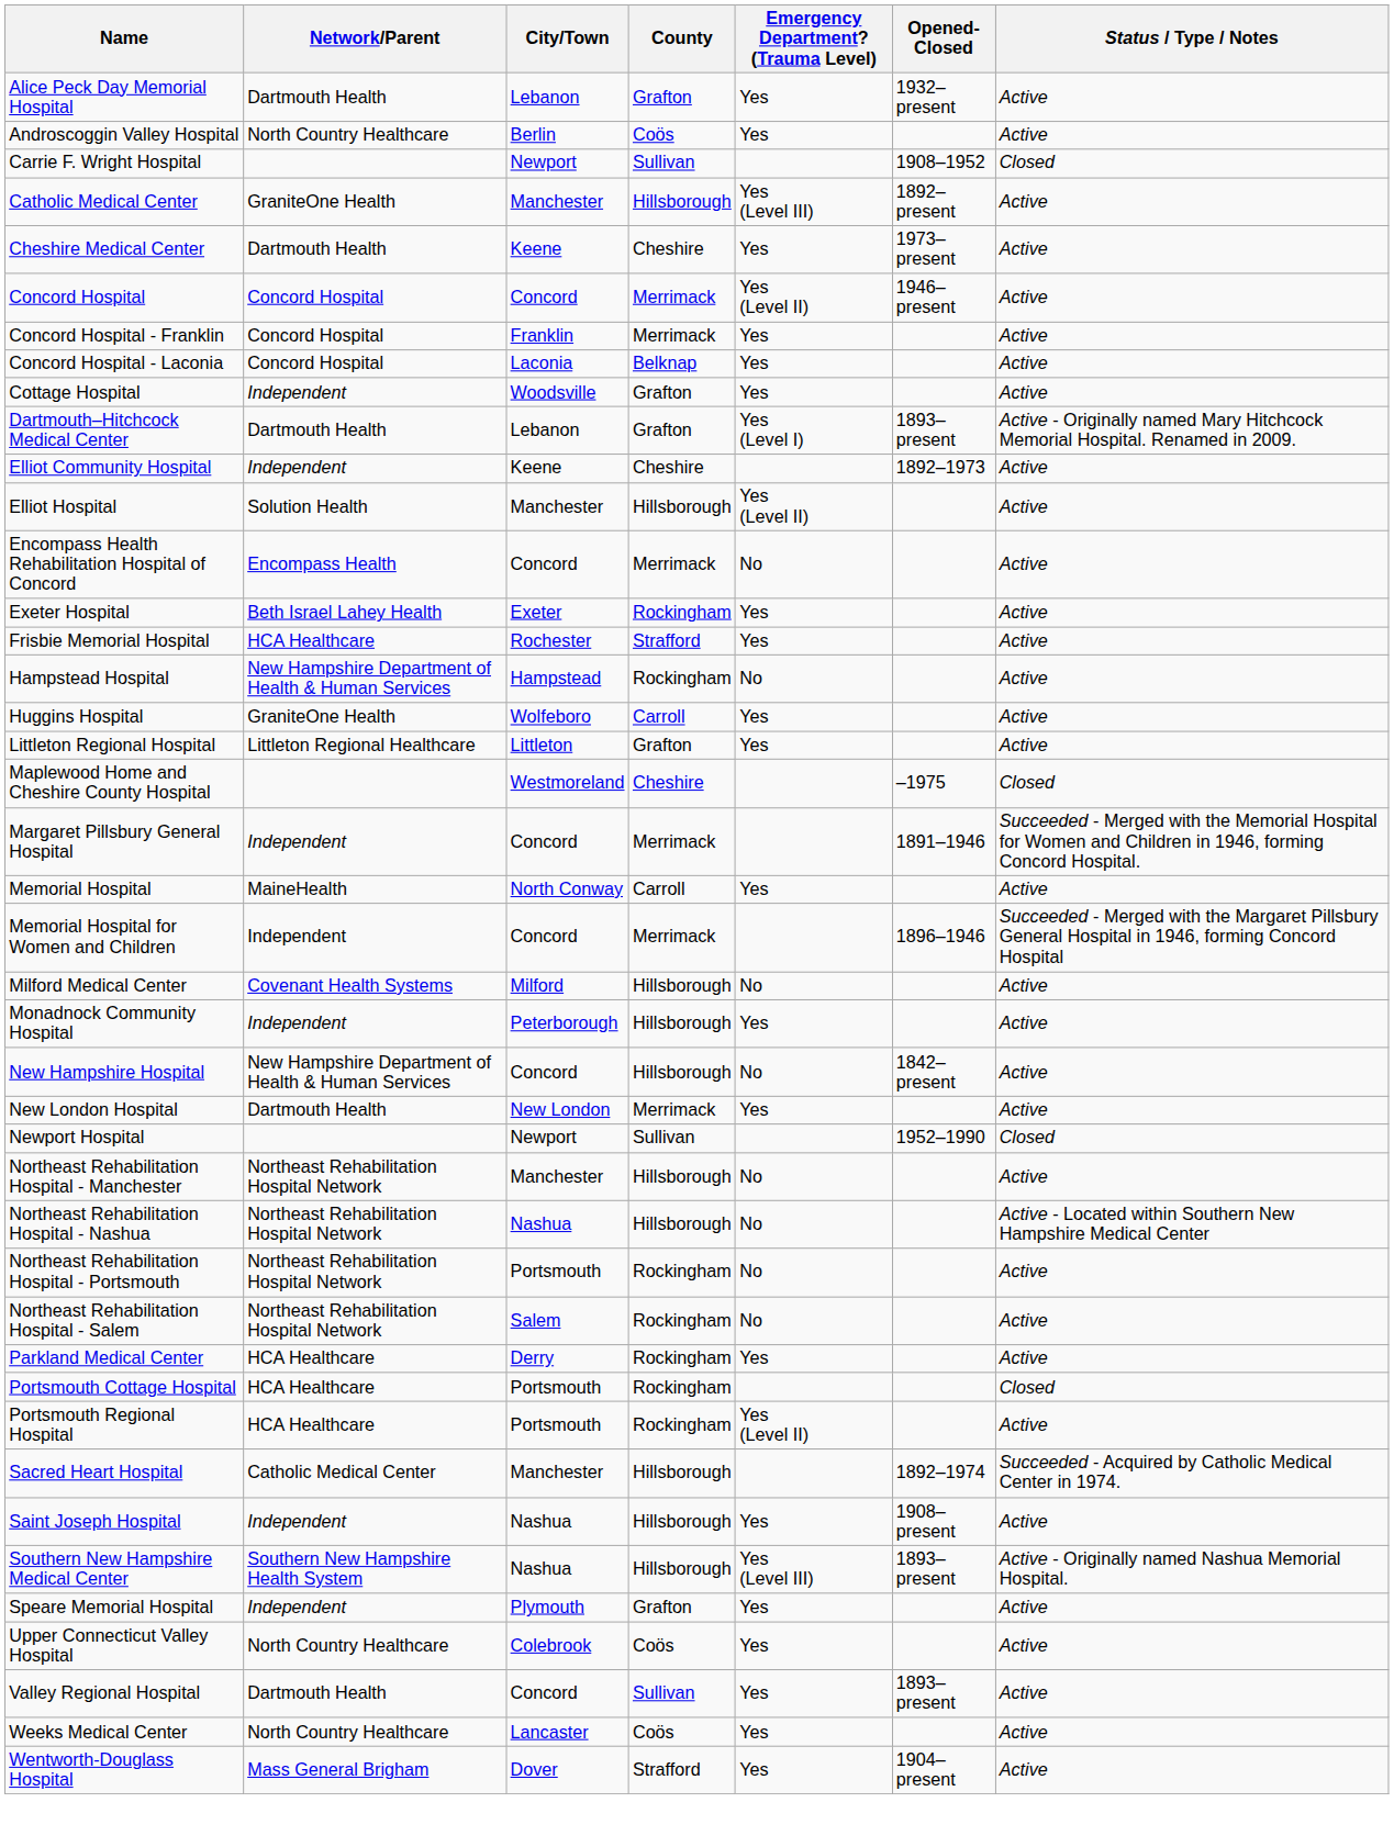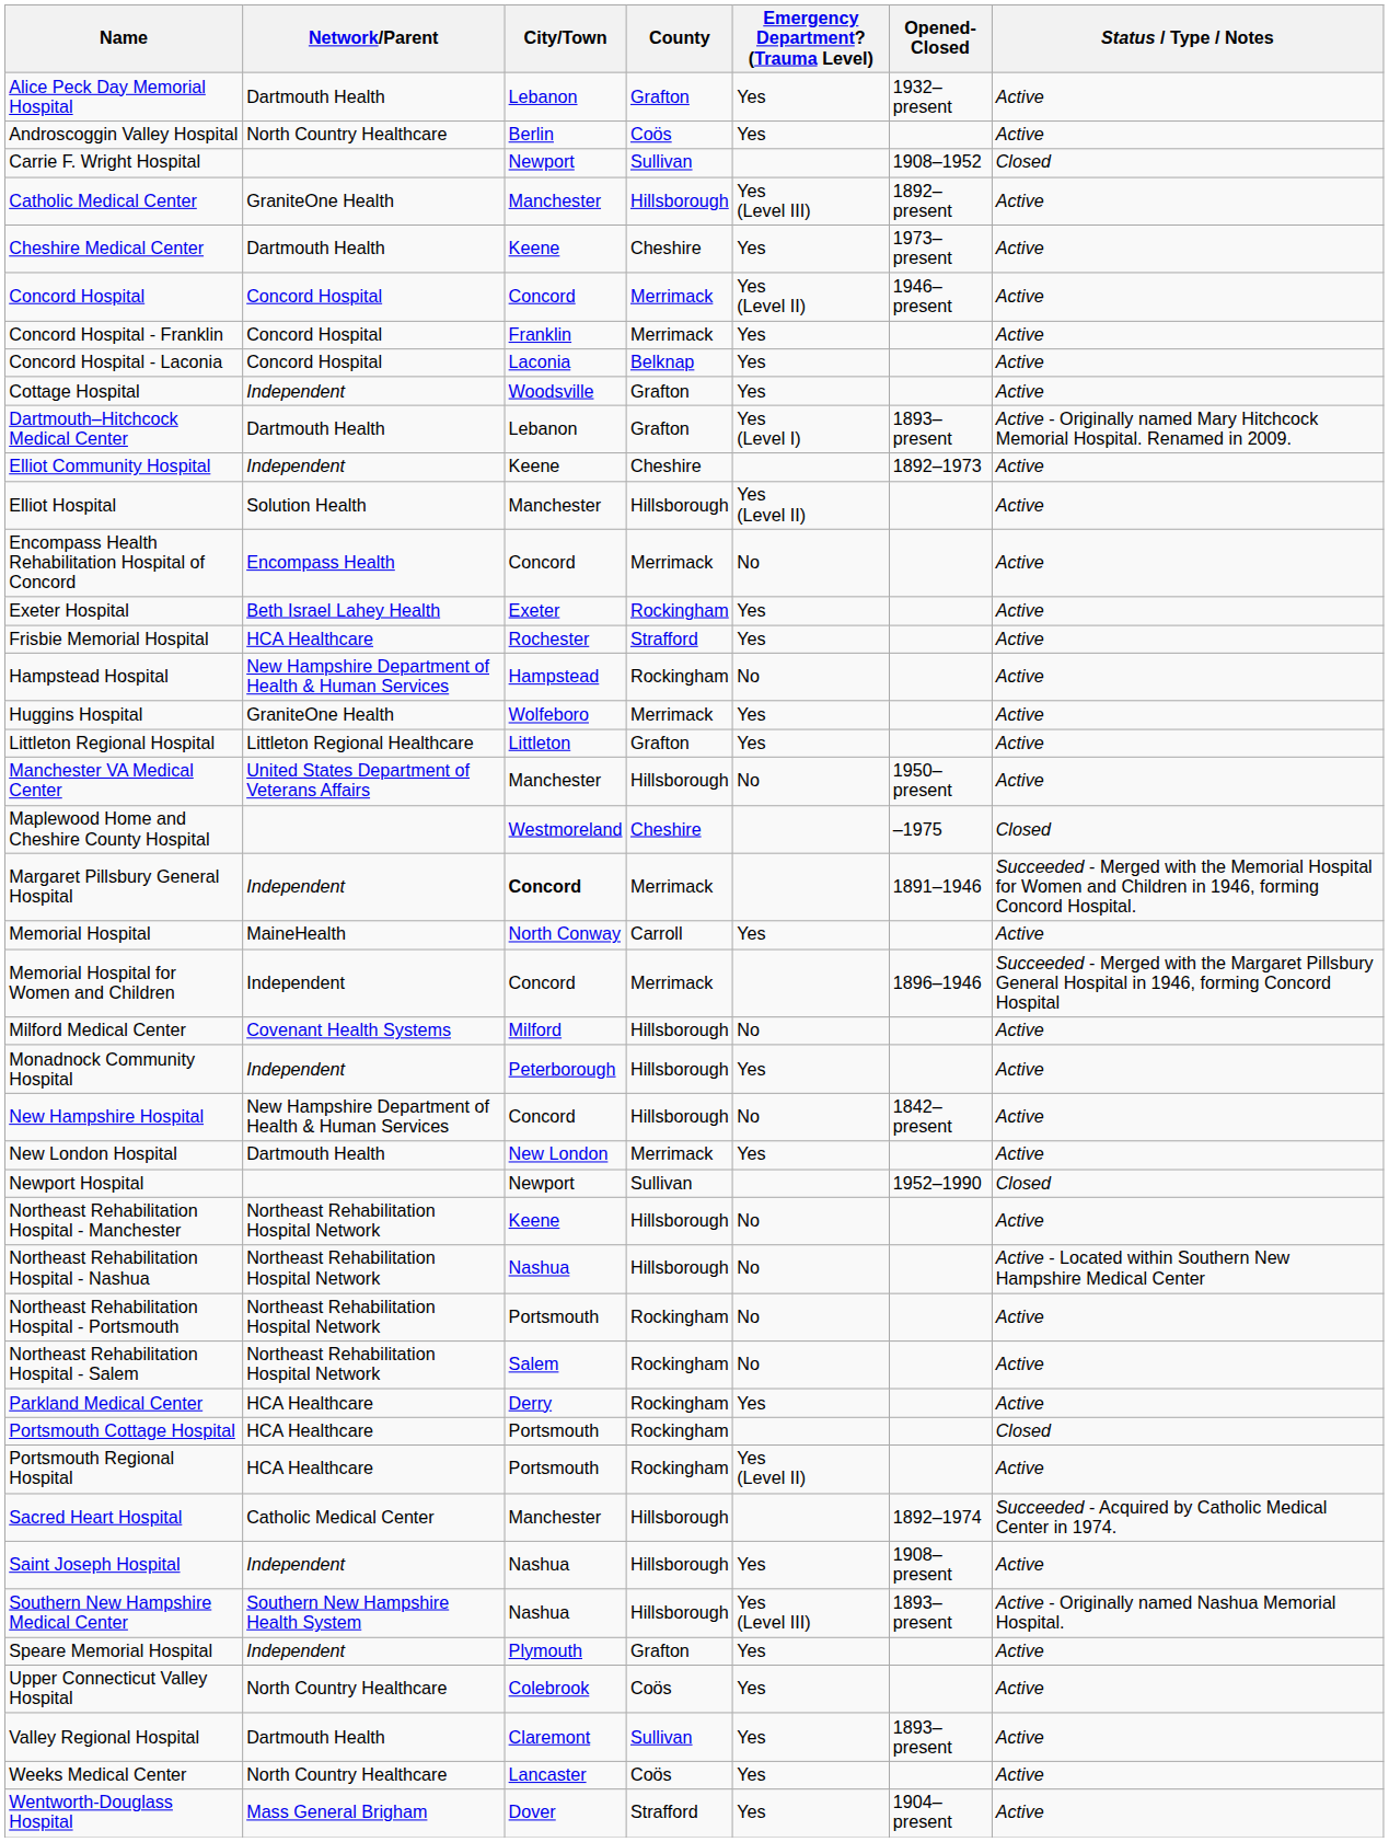Huggins Hospital | County: Carroll -> Merrimack
+ row: Manchester VA Medical Center | United States Department of Veterans Affairs | Manchester | Hillsborough | No | 1950–present | Active
Margaret Pillsbury General Hospital | City/Town: normal -> bold
Northeast Rehabilitation Hospital - Manchester | City/Town: Manchester -> Keene
Valley Regional Hospital | City/Town: Concord -> Claremont
